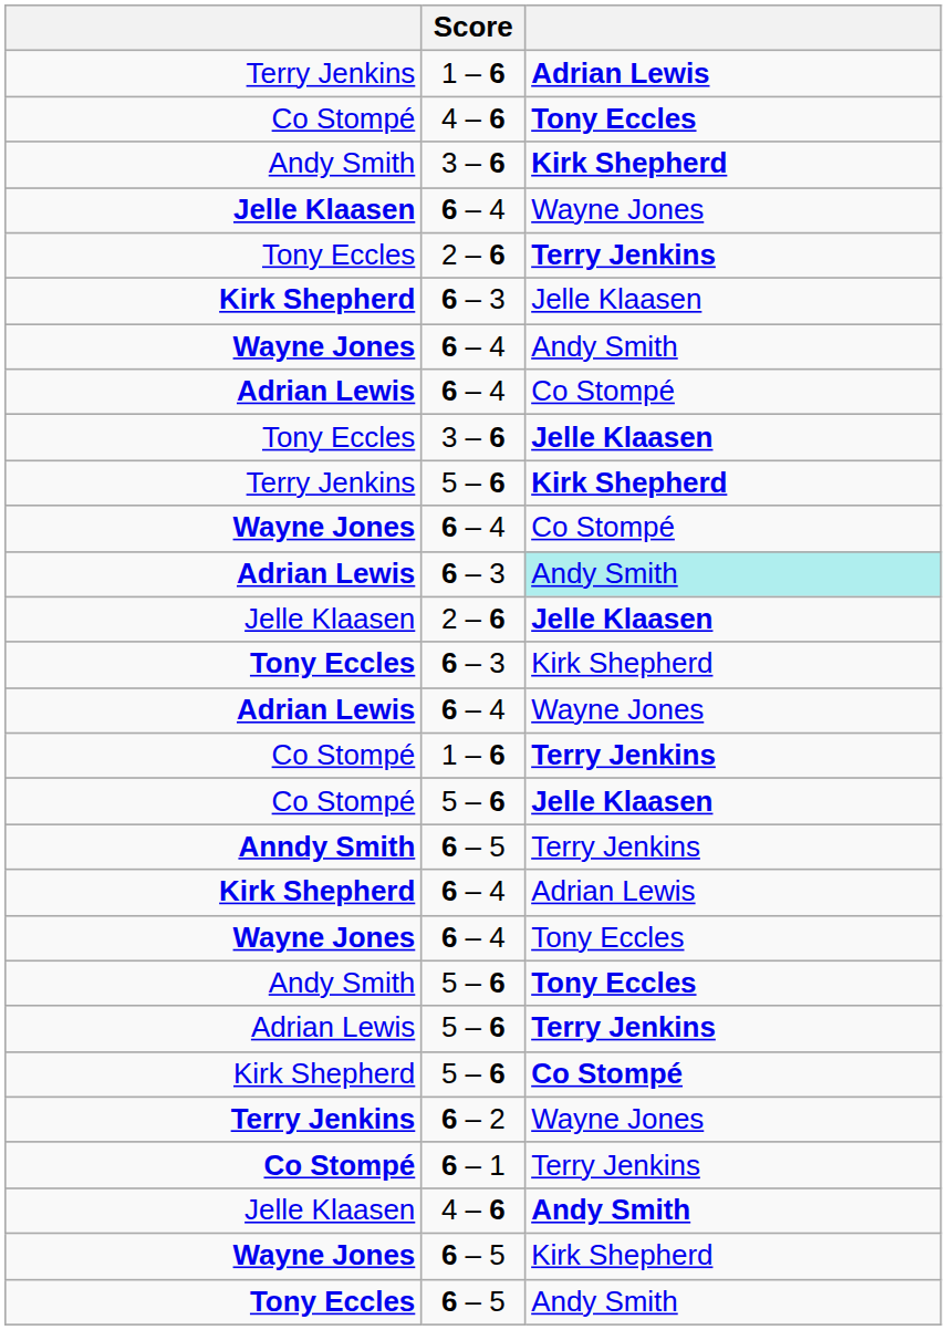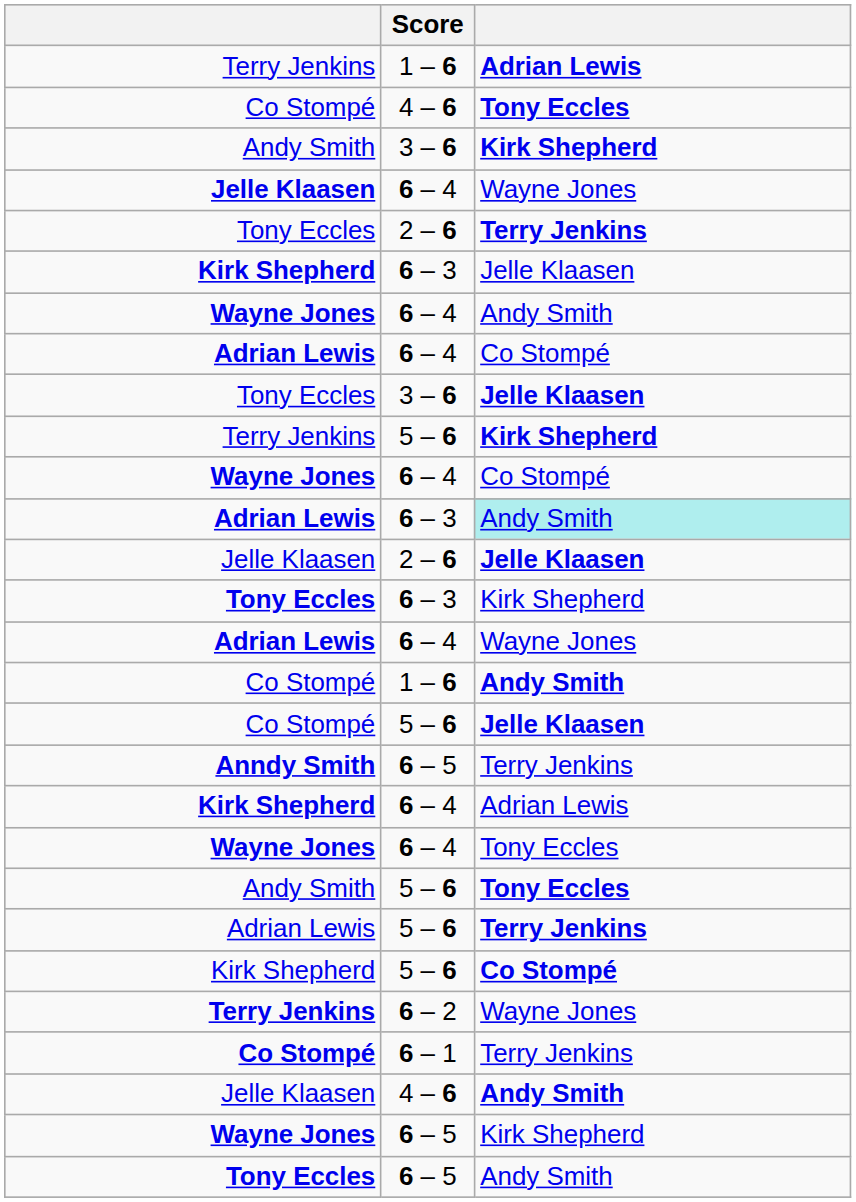Co Stompé / 1 – 6 | column 3: Terry Jenkins -> Andy Smith
